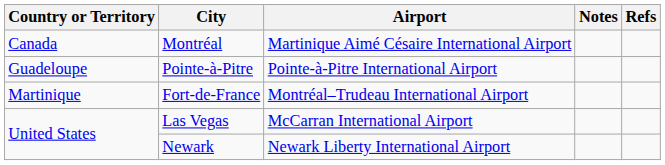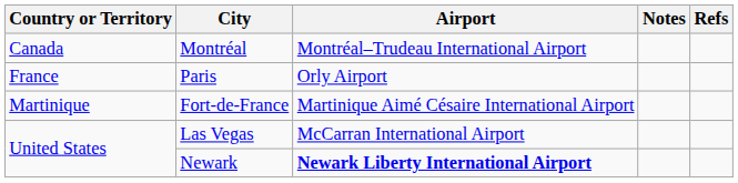Montréal | Airport: Martinique Aimé Césaire International Airport -> Montréal–Trudeau International Airport
+ row: France | Paris | Orly Airport
- row: Guadeloupe | Pointe-à-Pitre | Pointe-à-Pitre International Airport
Fort-de-France | Airport: Montréal–Trudeau International Airport -> Martinique Aimé Césaire International Airport
Newark | Airport: normal -> bold
